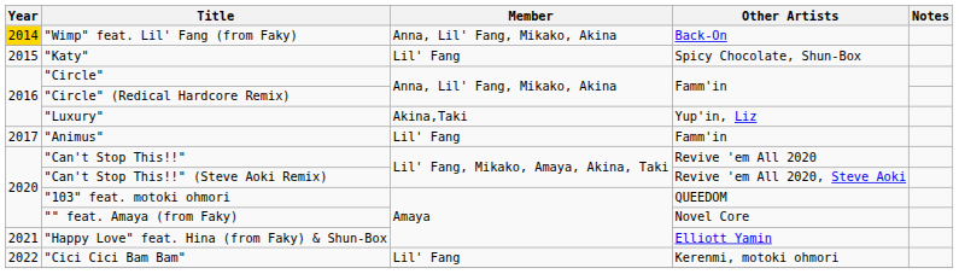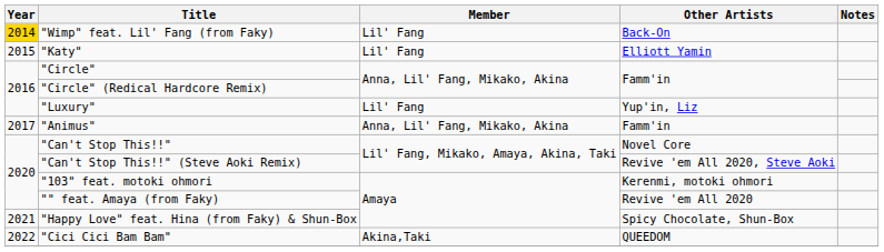"Wimp" feat. Lil' Fang (from Faky) | Member: Anna, Lil' Fang, Mikako, Akina -> Lil' Fang
"Katy" | Other Artists: Spicy Chocolate, Shun-Box -> Elliott Yamin
"Luxury" | Member: Akina,Taki -> Lil' Fang
"Animus" | Member: Lil' Fang -> Anna, Lil' Fang, Mikako, Akina
"Can't Stop This!!" | Other Artists: Revive 'em All 2020 -> Novel Core
"103" feat. motoki ohmori | Other Artists: QUEEDOM -> Kerenmi, motoki ohmori
"" feat. Amaya (from Faky) | Other Artists: Novel Core -> Revive 'em All 2020
"Happy Love" feat. Hina (from Faky) & Shun-Box | Other Artists: Elliott Yamin -> Spicy Chocolate, Shun-Box
"Cici Cici Bam Bam" | Member: Lil' Fang -> Akina,Taki
"Cici Cici Bam Bam" | Other Artists: Kerenmi, motoki ohmori -> QUEEDOM
